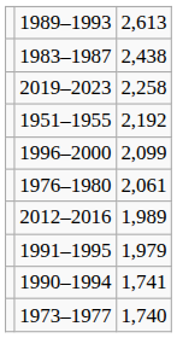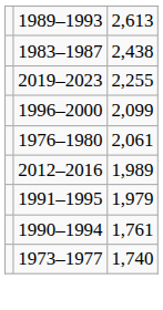2019–2023 | column 3: 2,258 -> 2,255
- row: 1951–1955 | 2,192
1990–1994 | column 3: 1,741 -> 1,761
